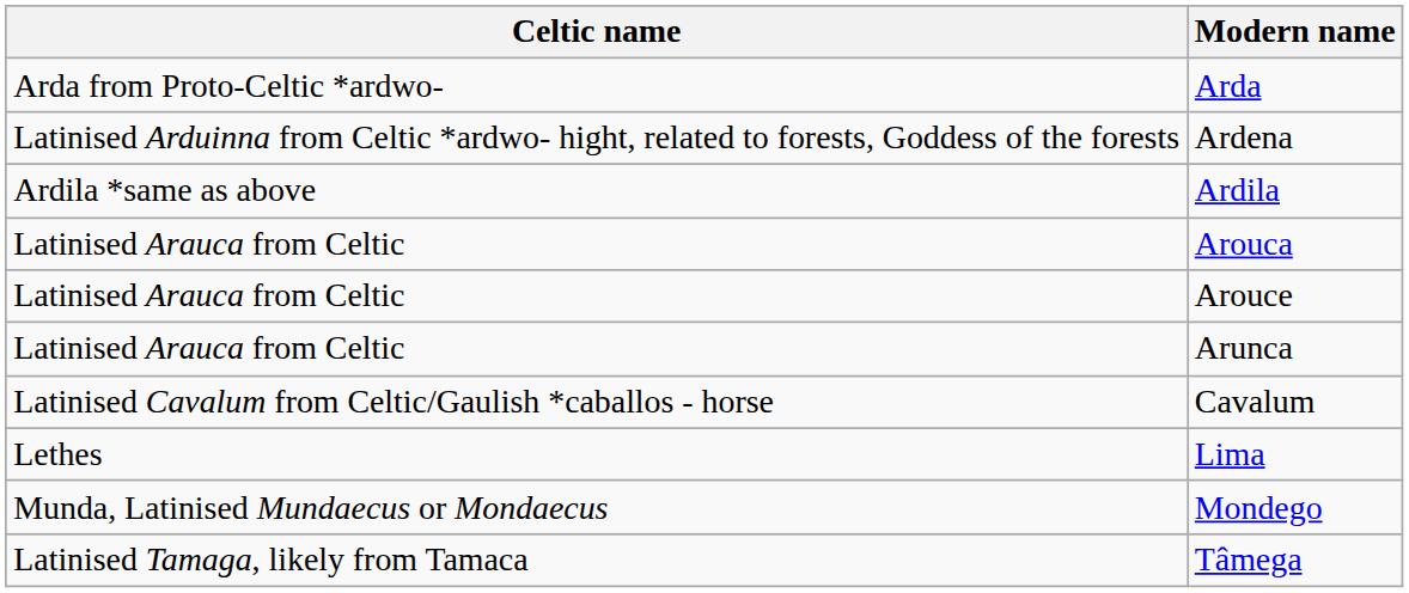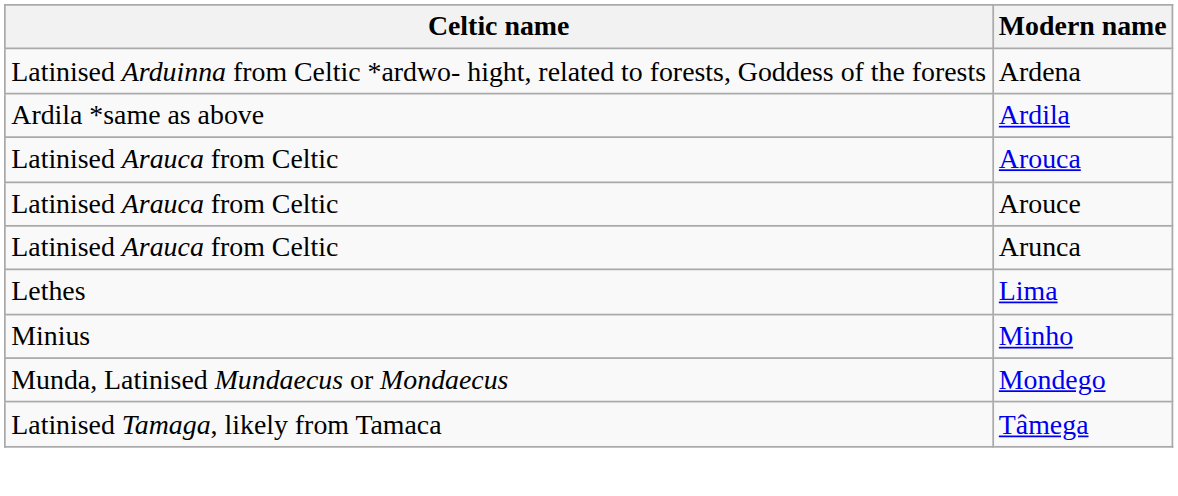- row: Arda from Proto-Celtic *ardwo- | Arda
- row: Latinised Cavalum from Celtic/Gaulish *caballos - horse | Cavalum
+ row: Minius | Minho
